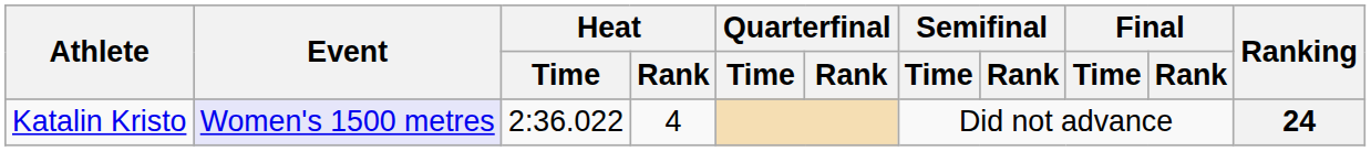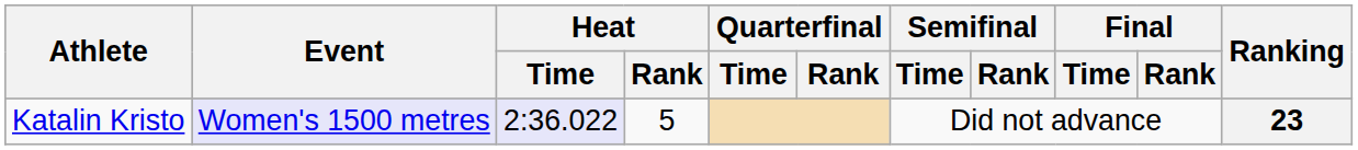Katalin Kristo | Heat / Time: no background -> lavender background
Katalin Kristo | Heat / Rank: 4 -> 5
Katalin Kristo | Ranking: 24 -> 23
